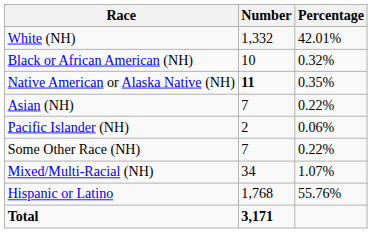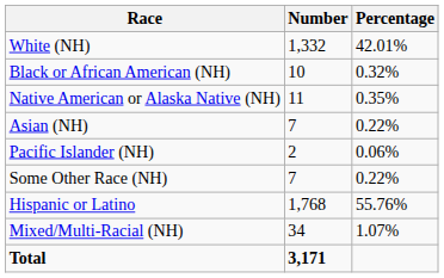Native American or Alaska Native (NH) | Number: bold -> normal
rows swapped: Mixed/Multi-Racial (NH) <-> Hispanic or Latino
